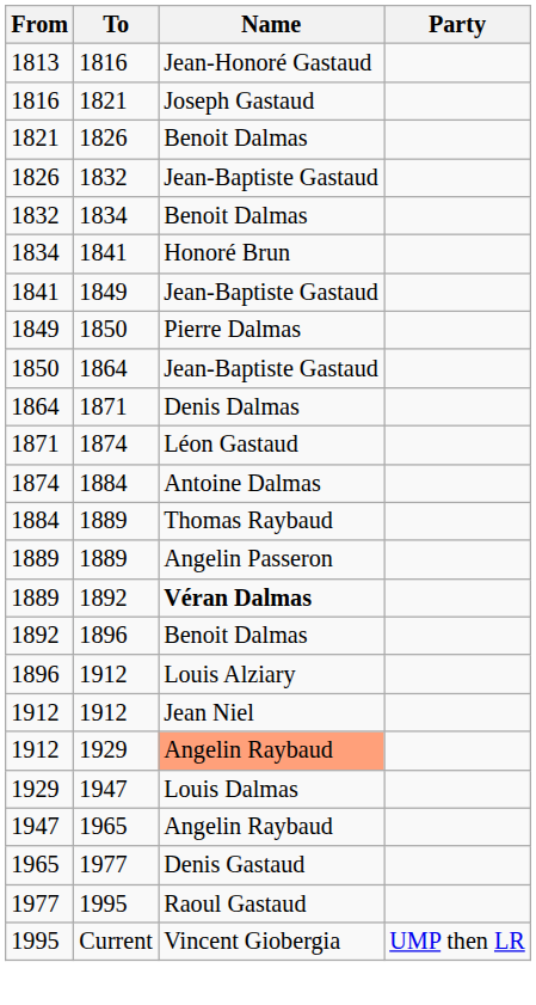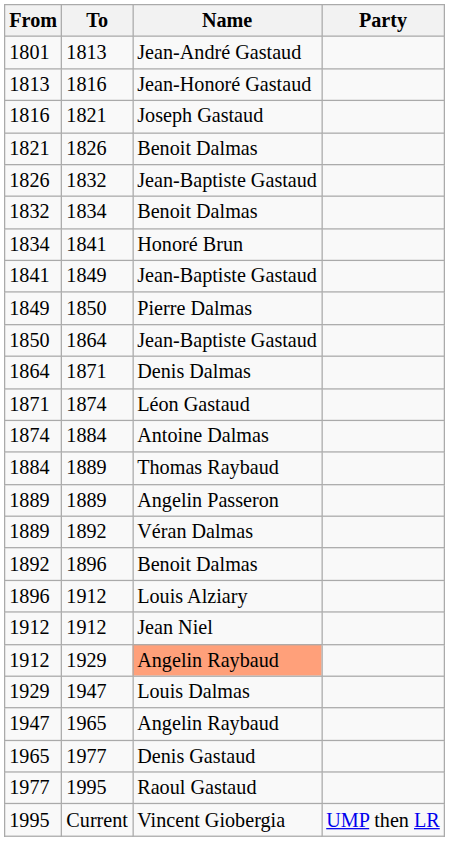+ row: 1801 | 1813 | Jean-André Gastaud
1889 / 1892 | Name: bold -> normal
